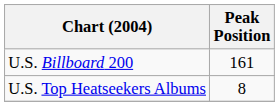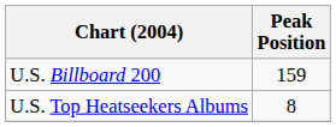U.S. Billboard 200 | Peak Position: 161 -> 159
